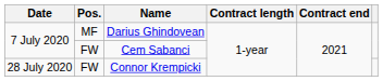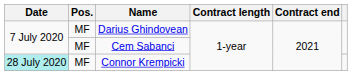Cem Sabanci | Pos.: FW -> MF
Connor Krempicki | Date: no background -> paleturquoise background
Connor Krempicki | Pos.: FW -> MF
